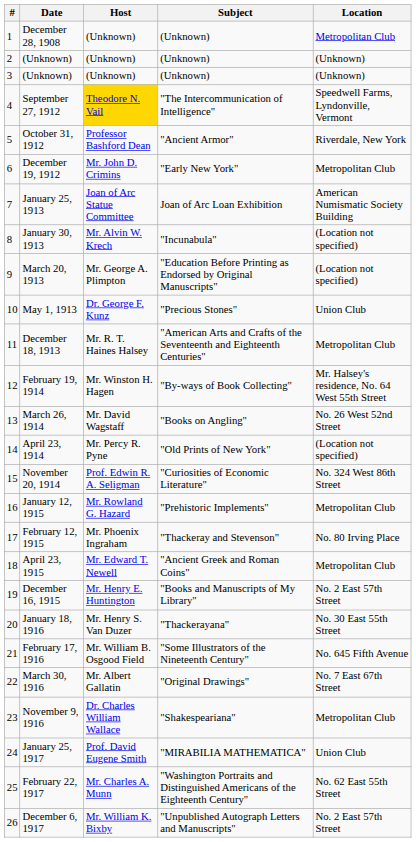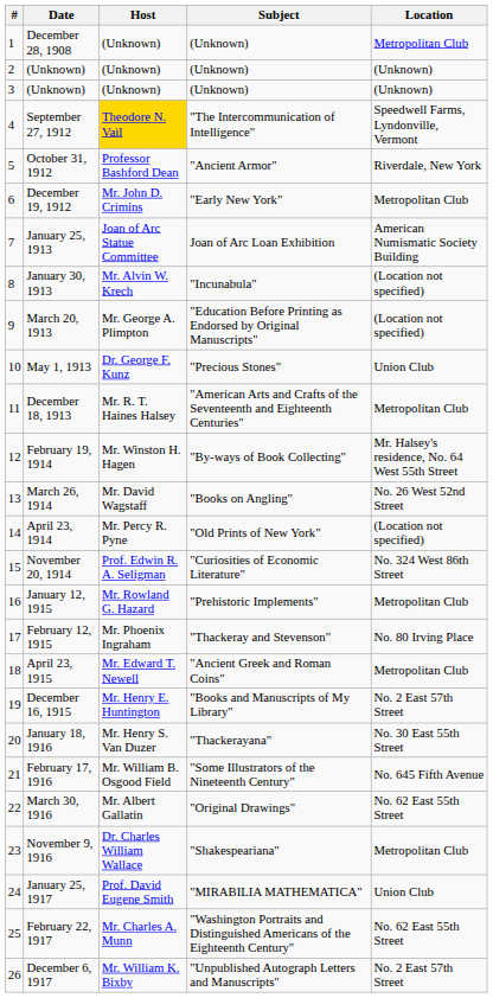March 30, 1916 | Location: No. 7 East 67th Street -> No. 62 East 55th Street
